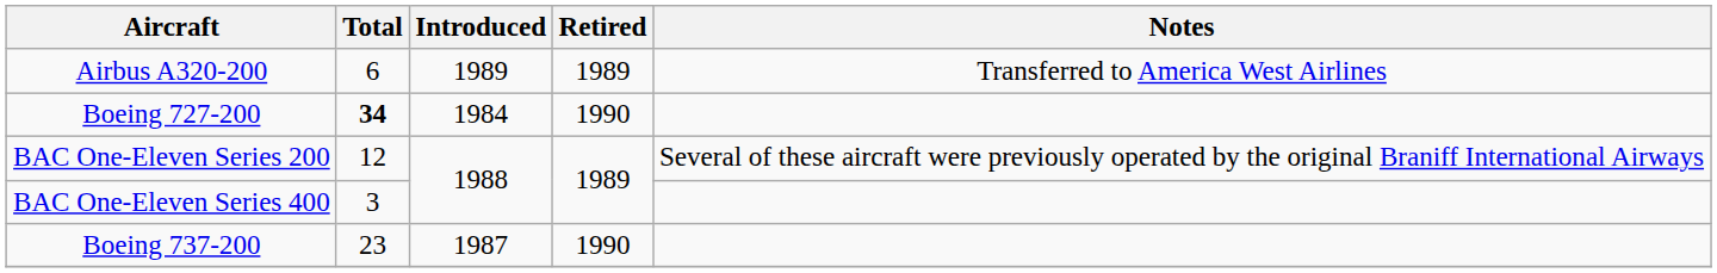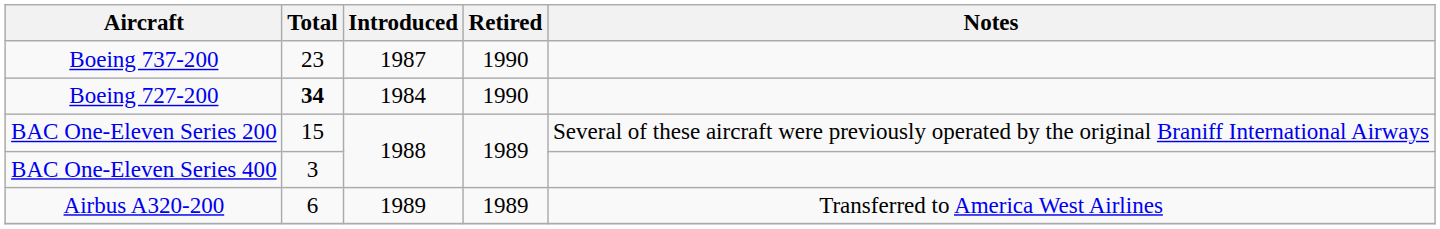rows swapped: Airbus A320-200 <-> Boeing 737-200
BAC One-Eleven Series 200 | Total: 12 -> 15
